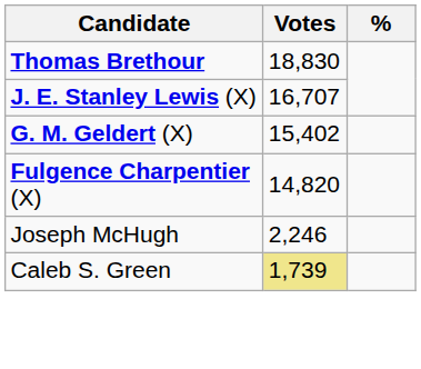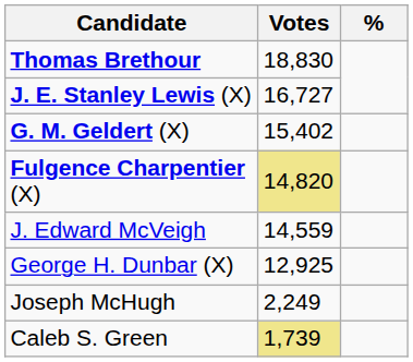J. E. Stanley Lewis (X) | Votes: 16,707 -> 16,727
Fulgence Charpentier (X) | Votes: no background -> khaki background
+ row: J. Edward McVeigh | 14,559
+ row: George H. Dunbar (X) | 12,925
Joseph McHugh | Votes: 2,246 -> 2,249
